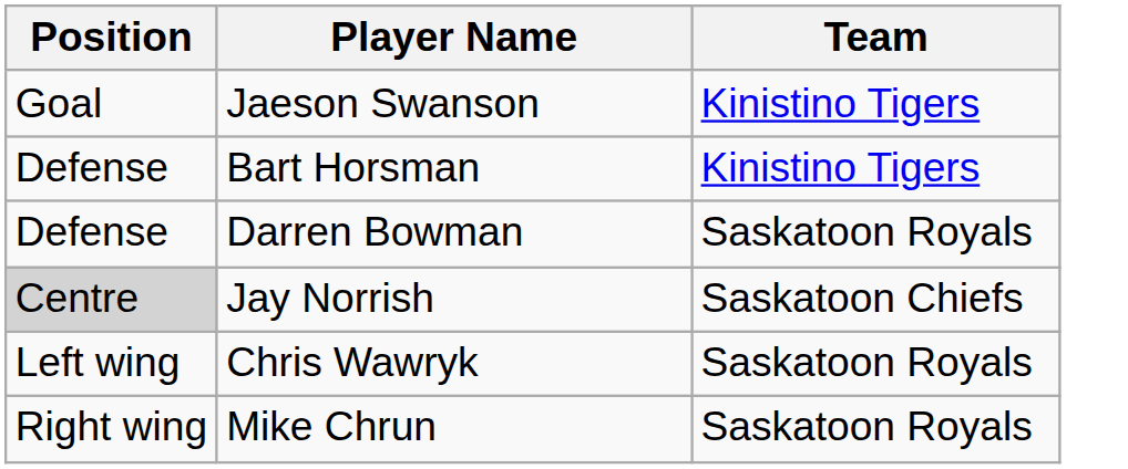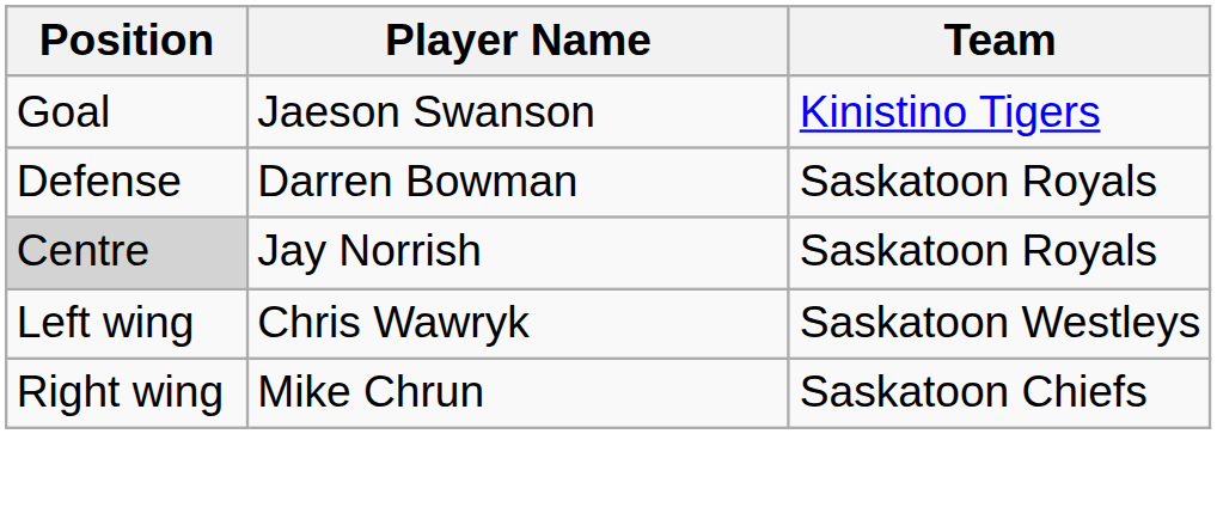- row: Defense | Bart Horsman | Kinistino Tigers
Jay Norrish | Team: Saskatoon Chiefs -> Saskatoon Royals
Chris Wawryk | Team: Saskatoon Royals -> Saskatoon Westleys
Mike Chrun | Team: Saskatoon Royals -> Saskatoon Chiefs
